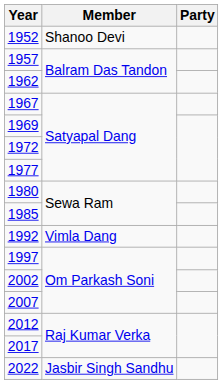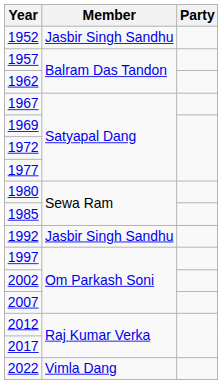1952 | Member: Shanoo Devi -> Jasbir Singh Sandhu
1992 | Member: Vimla Dang -> Jasbir Singh Sandhu
2022 | Member: Jasbir Singh Sandhu -> Vimla Dang
